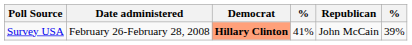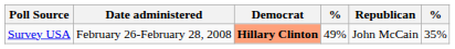Survey USA | column 4: 41% -> 49%
Survey USA | column 6: 39% -> 35%
